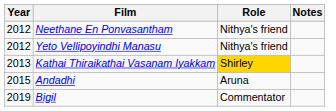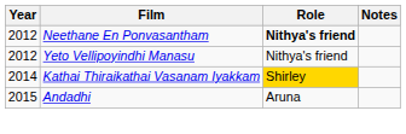Neethane En Ponvasantham | Role: normal -> bold
Kathai Thiraikathai Vasanam Iyakkam | Year: 2013 -> 2014
- row: 2019 | Bigil | Commentator
